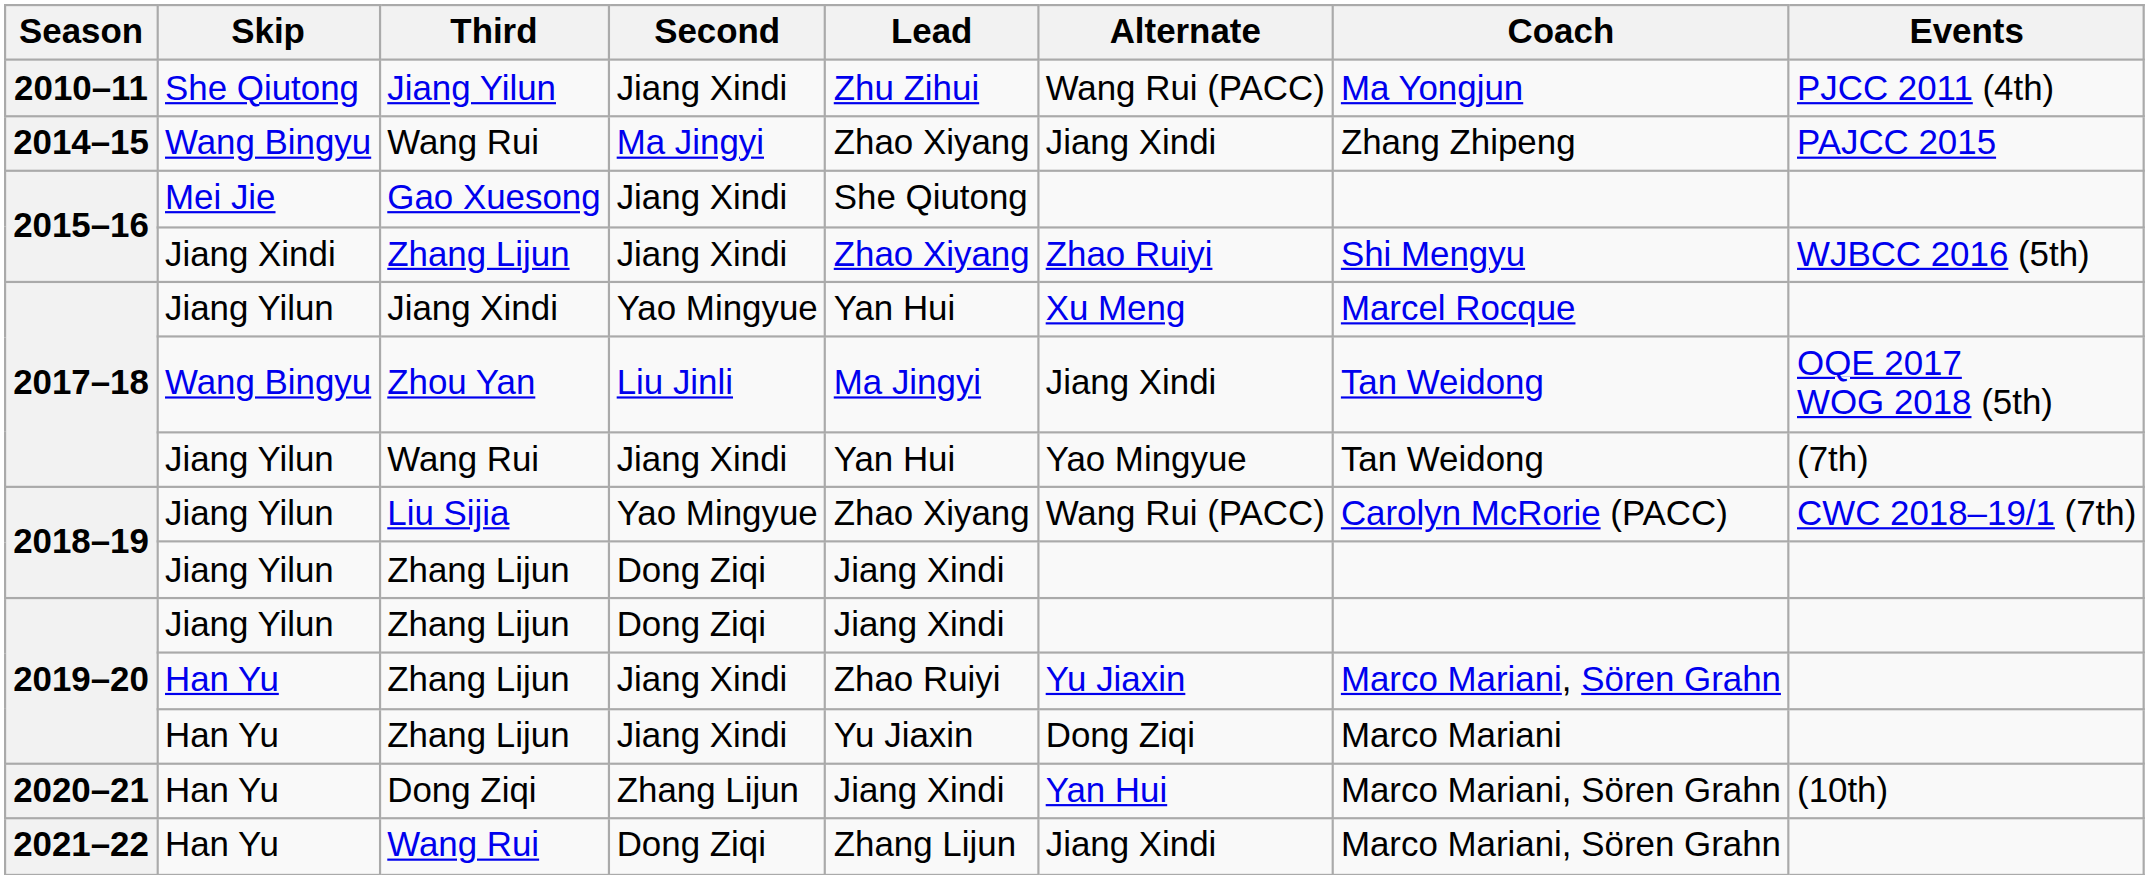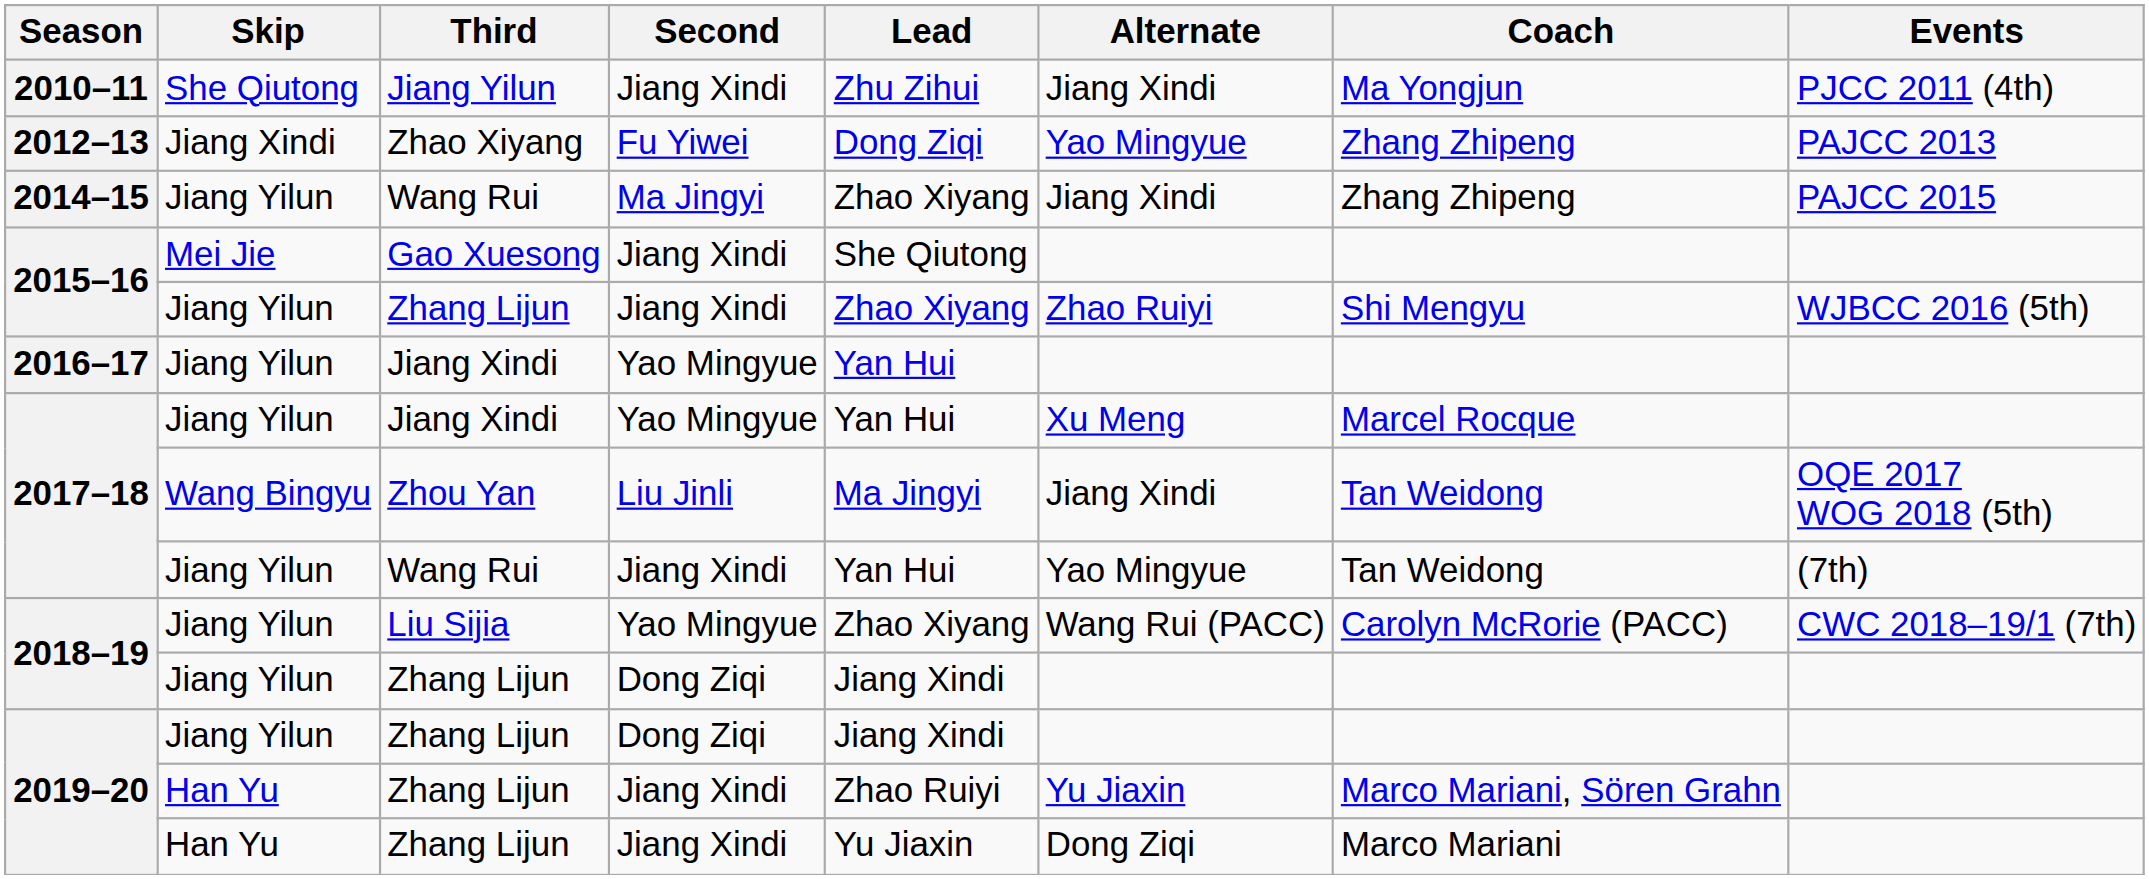2010–11 | Alternate: Wang Rui (PACC) -> Jiang Xindi
+ row: 2012–13 | Jiang Xindi | Zhao Xiyang | Fu Yiwei | Dong Ziqi | Yao Mingyue | Zhang Zhipeng | PAJCC 2013
2014–15 | Skip: Wang Bingyu -> Jiang Yilun
2015–16 / Zhang Lijun | Skip: Jiang Xindi -> Jiang Yilun
+ row: 2016–17 | Jiang Yilun | Jiang Xindi | Yao Mingyue | Yan Hui
- row: 2020–21 | Han Yu | Dong Ziqi | Zhang Lijun | Jiang Xindi | Yan Hui | Marco Mariani, Sören Grahn | (10th)
- row: 2021–22 | Han Yu | Wang Rui | Dong Ziqi | Zhang Lijun | Jiang Xindi | Marco Mariani, Sören Grahn
